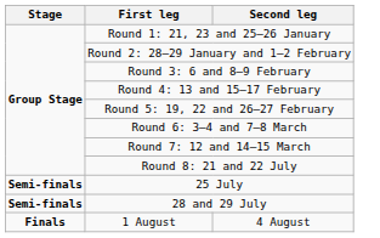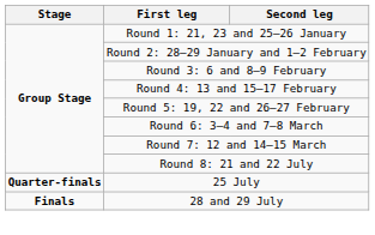25 July | Stage: Semi-finals -> Quarter-finals
28 and 29 July | Stage: Semi-finals -> Finals
- row: Finals | 1 August | 4 August
